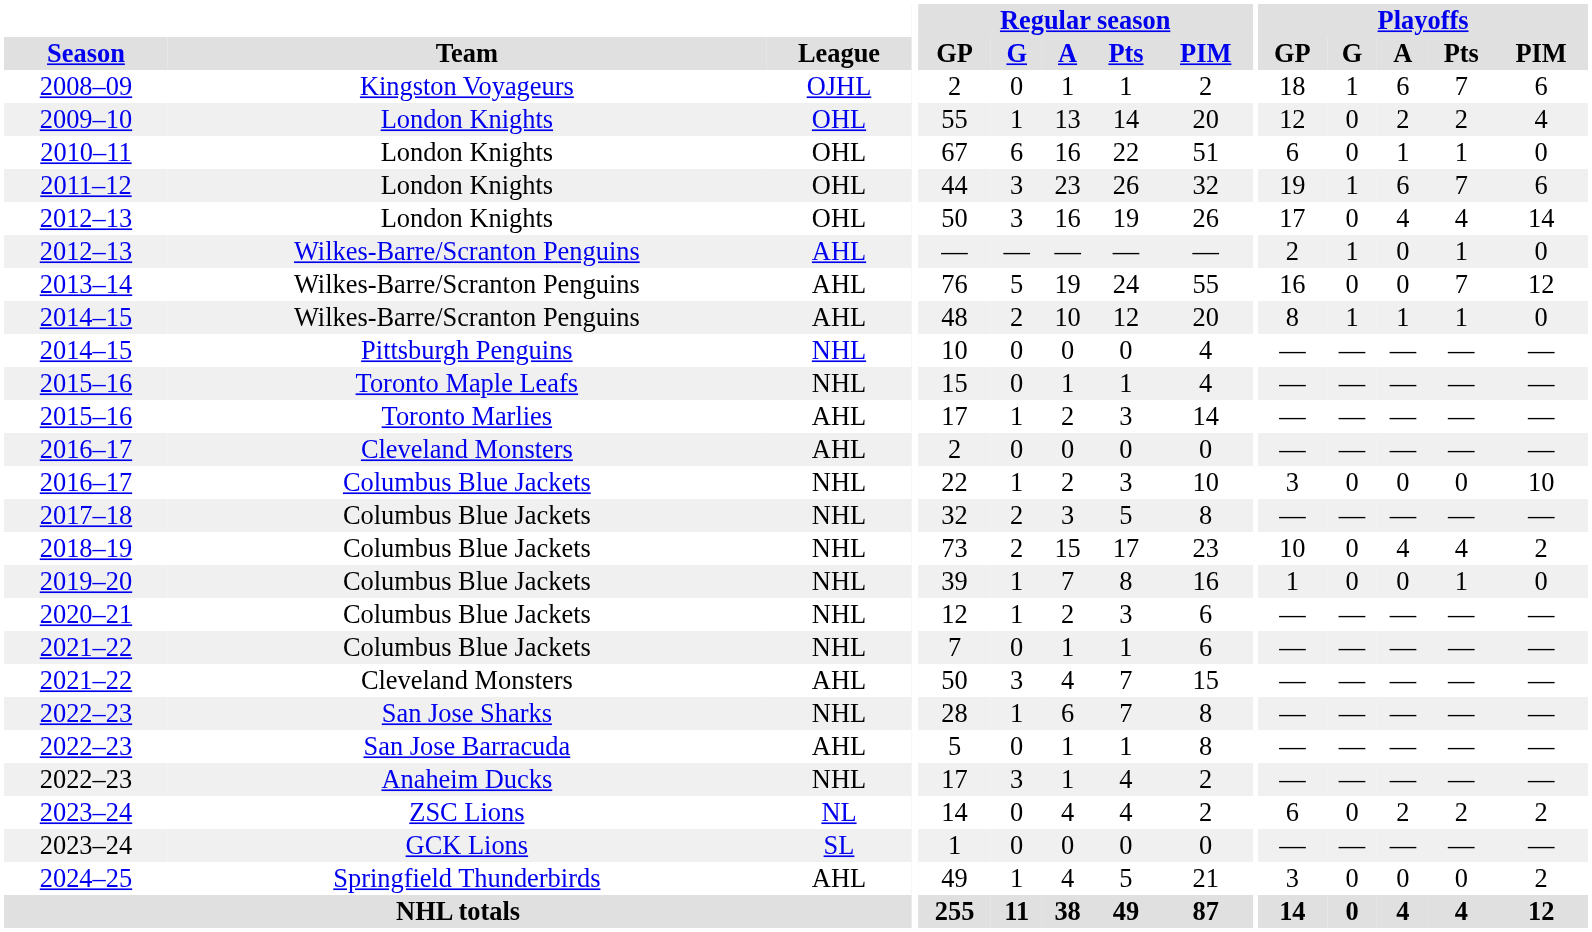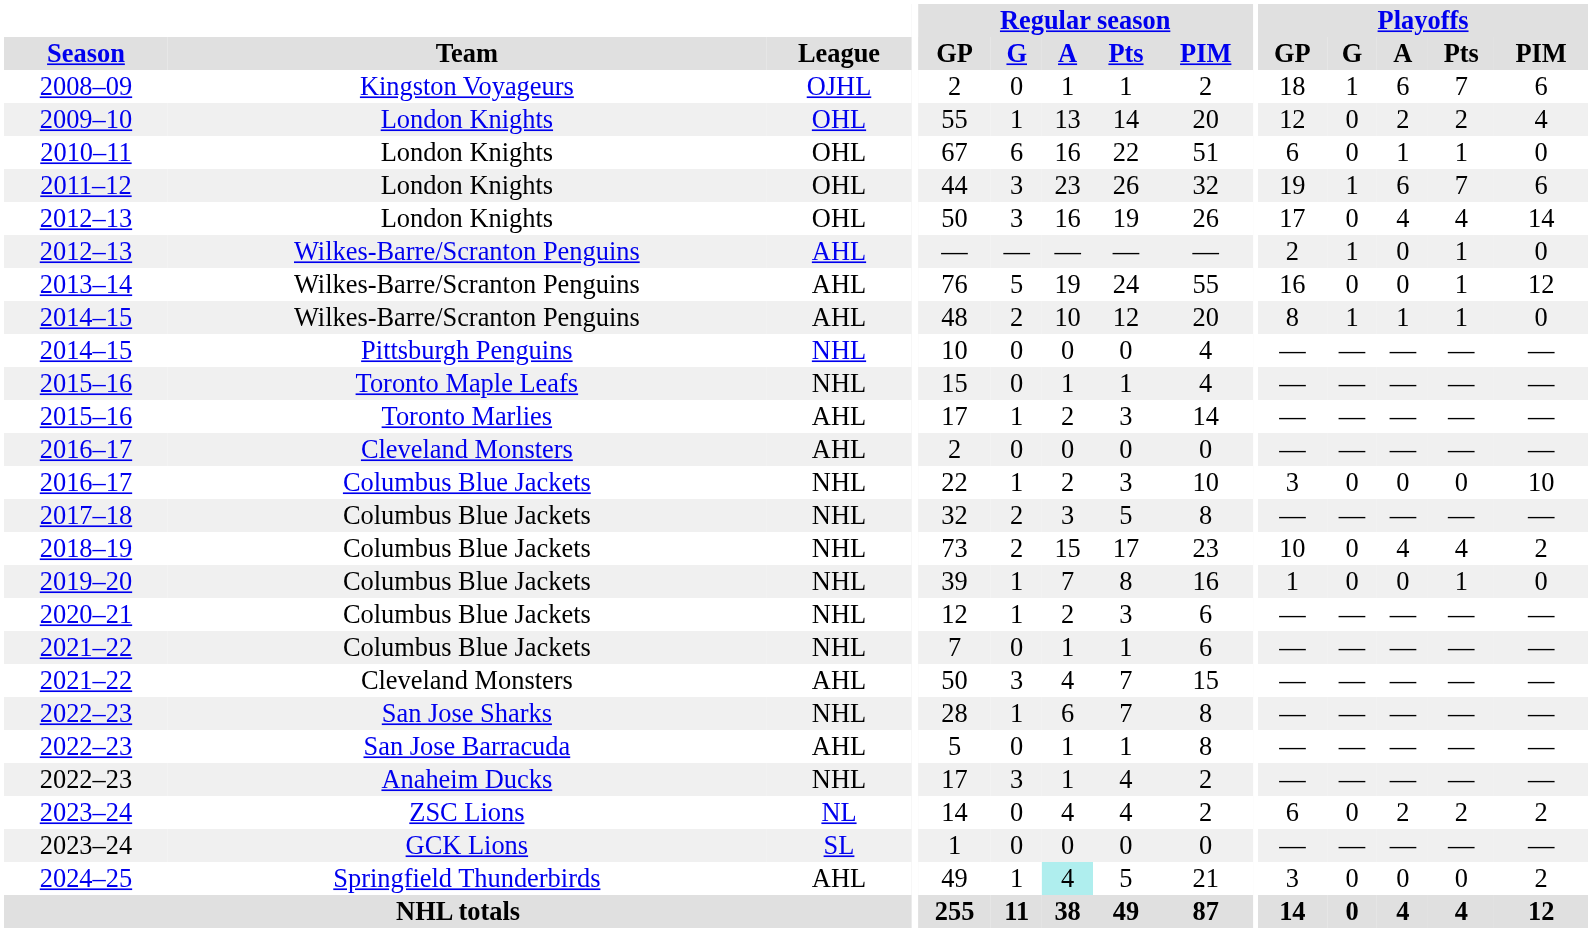2013–14 | Playoffs / Pts: 7 -> 1
2024–25 | Regular season / A: no background -> paleturquoise background
